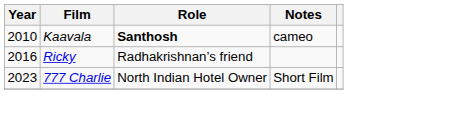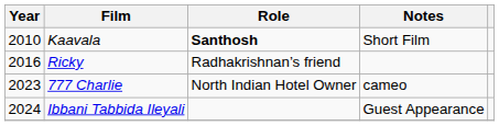Kaavala | Notes: cameo -> Short Film
777 Charlie | Notes: Short Film -> cameo
+ row: 2024 | Ibbani Tabbida Ileyali | Guest Appearance
